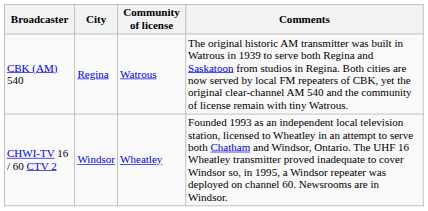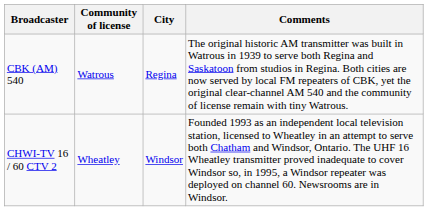columns swapped: City <-> Community of license
